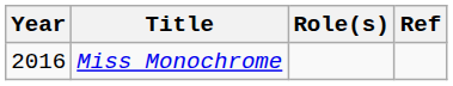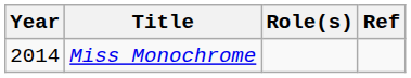Miss Monochrome | Year: 2016 -> 2014
